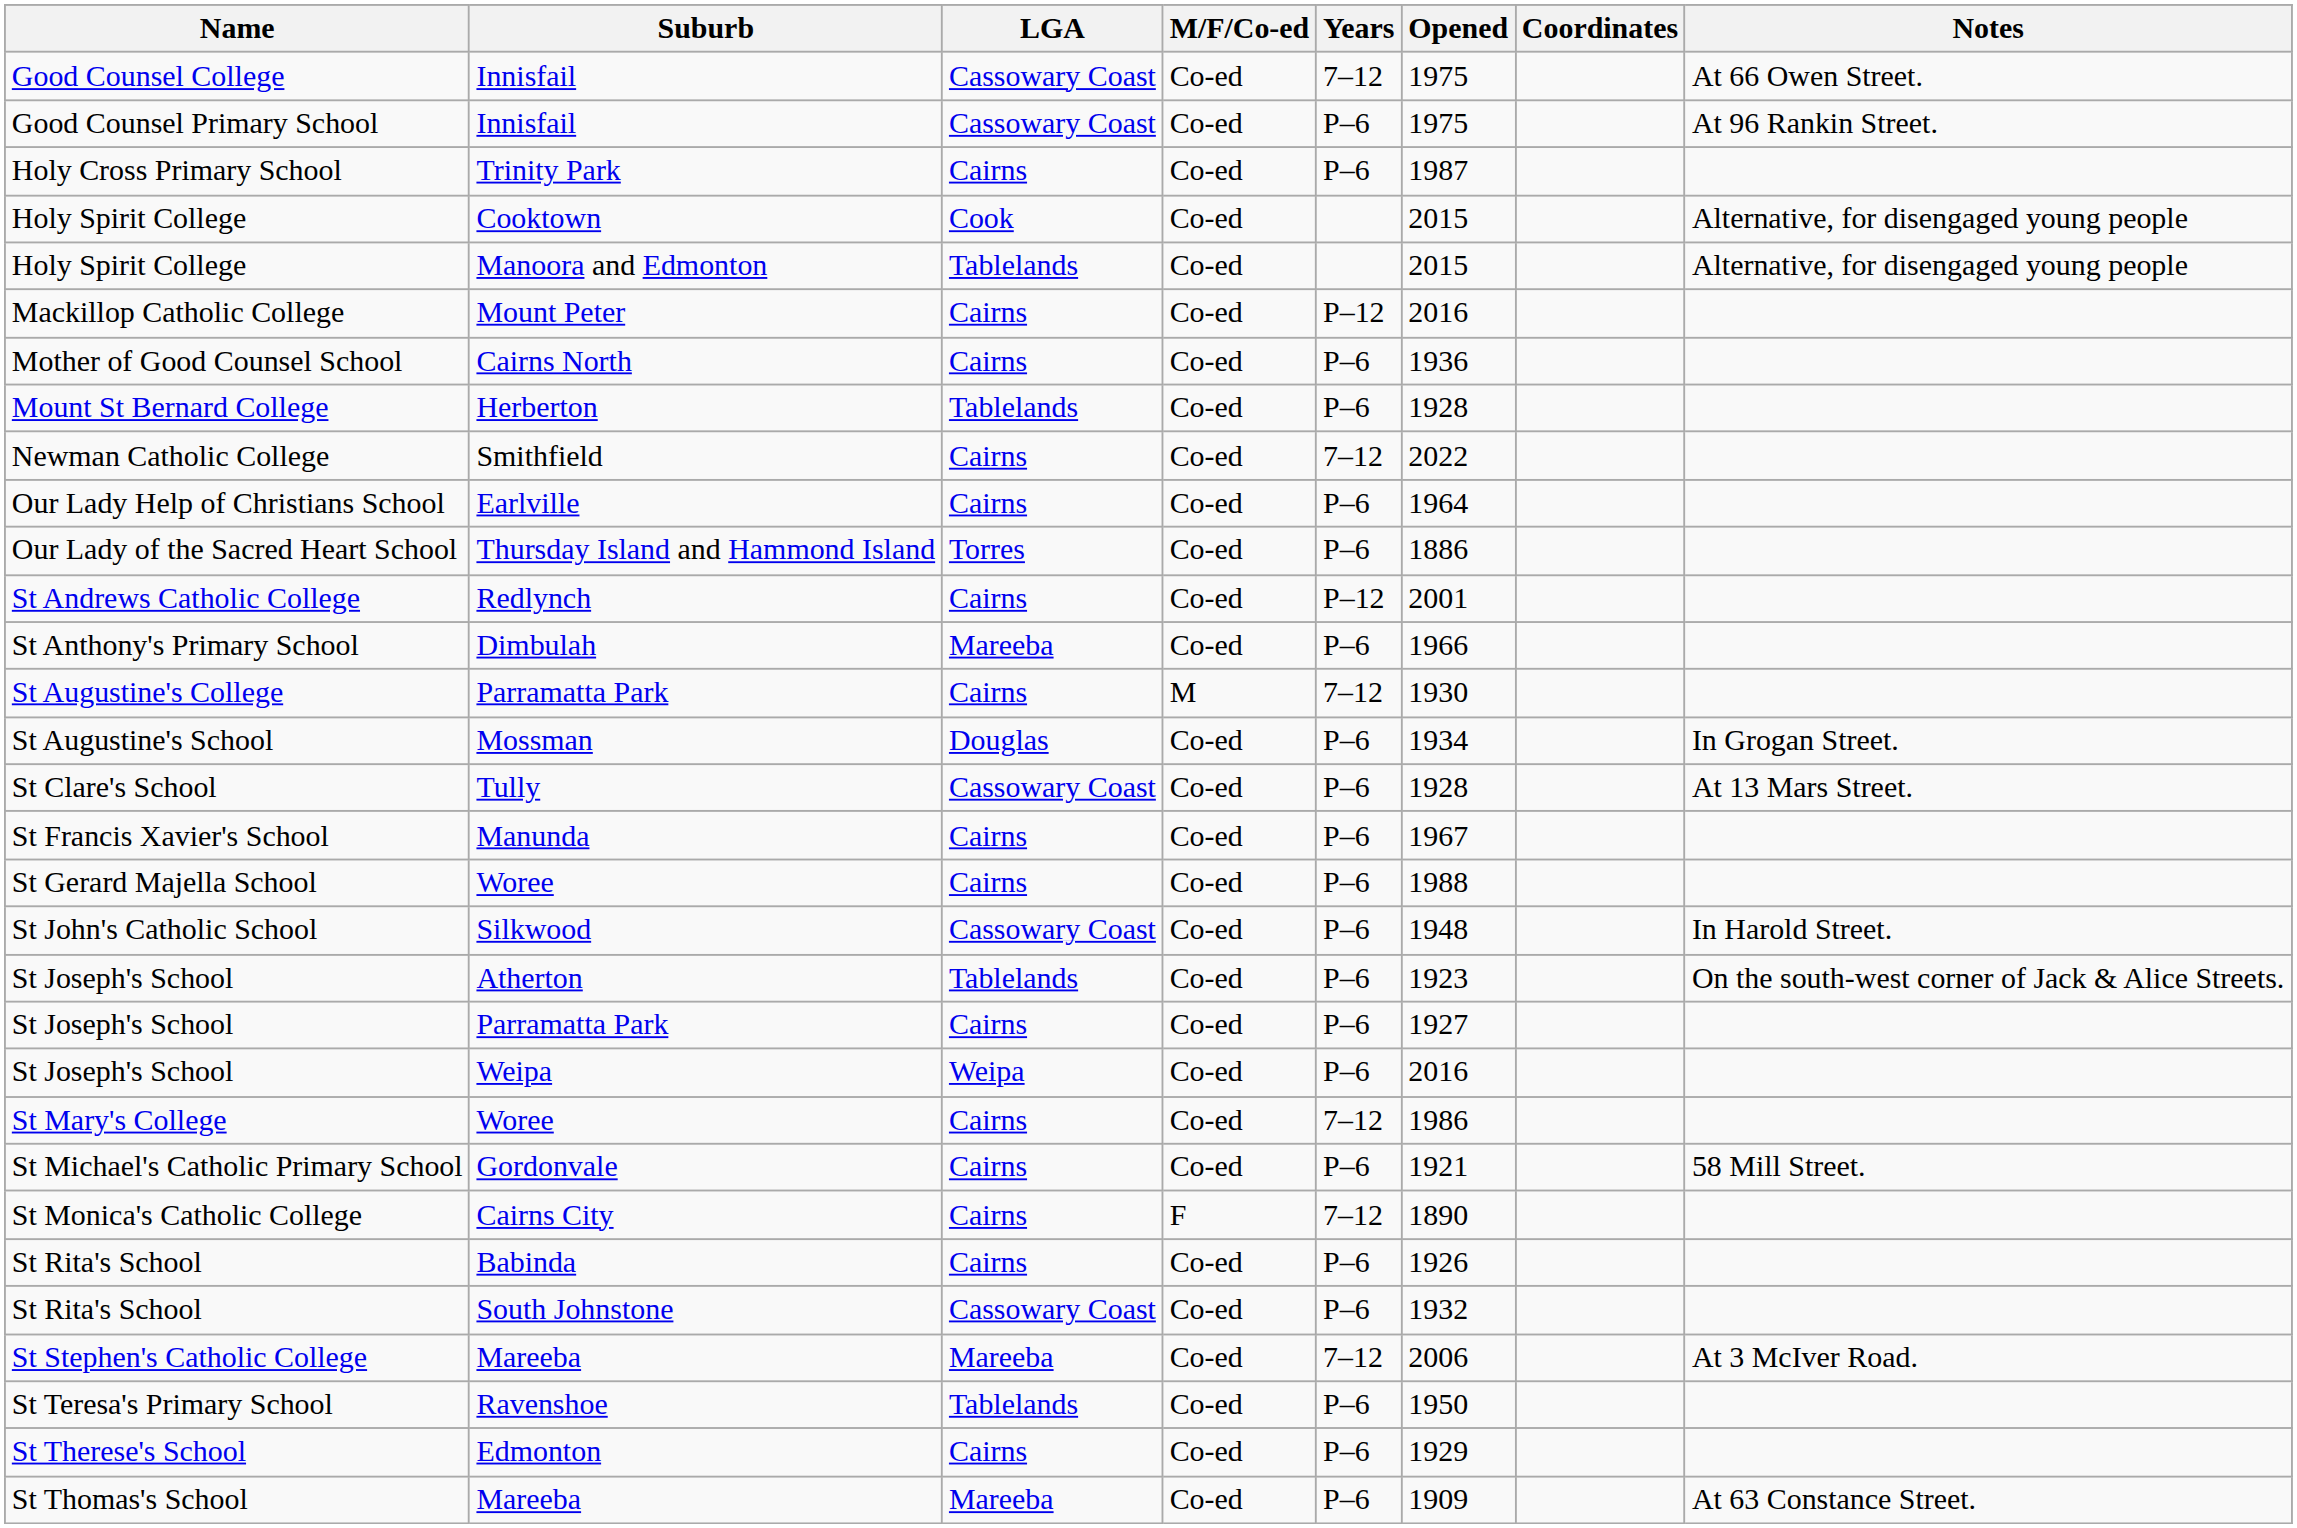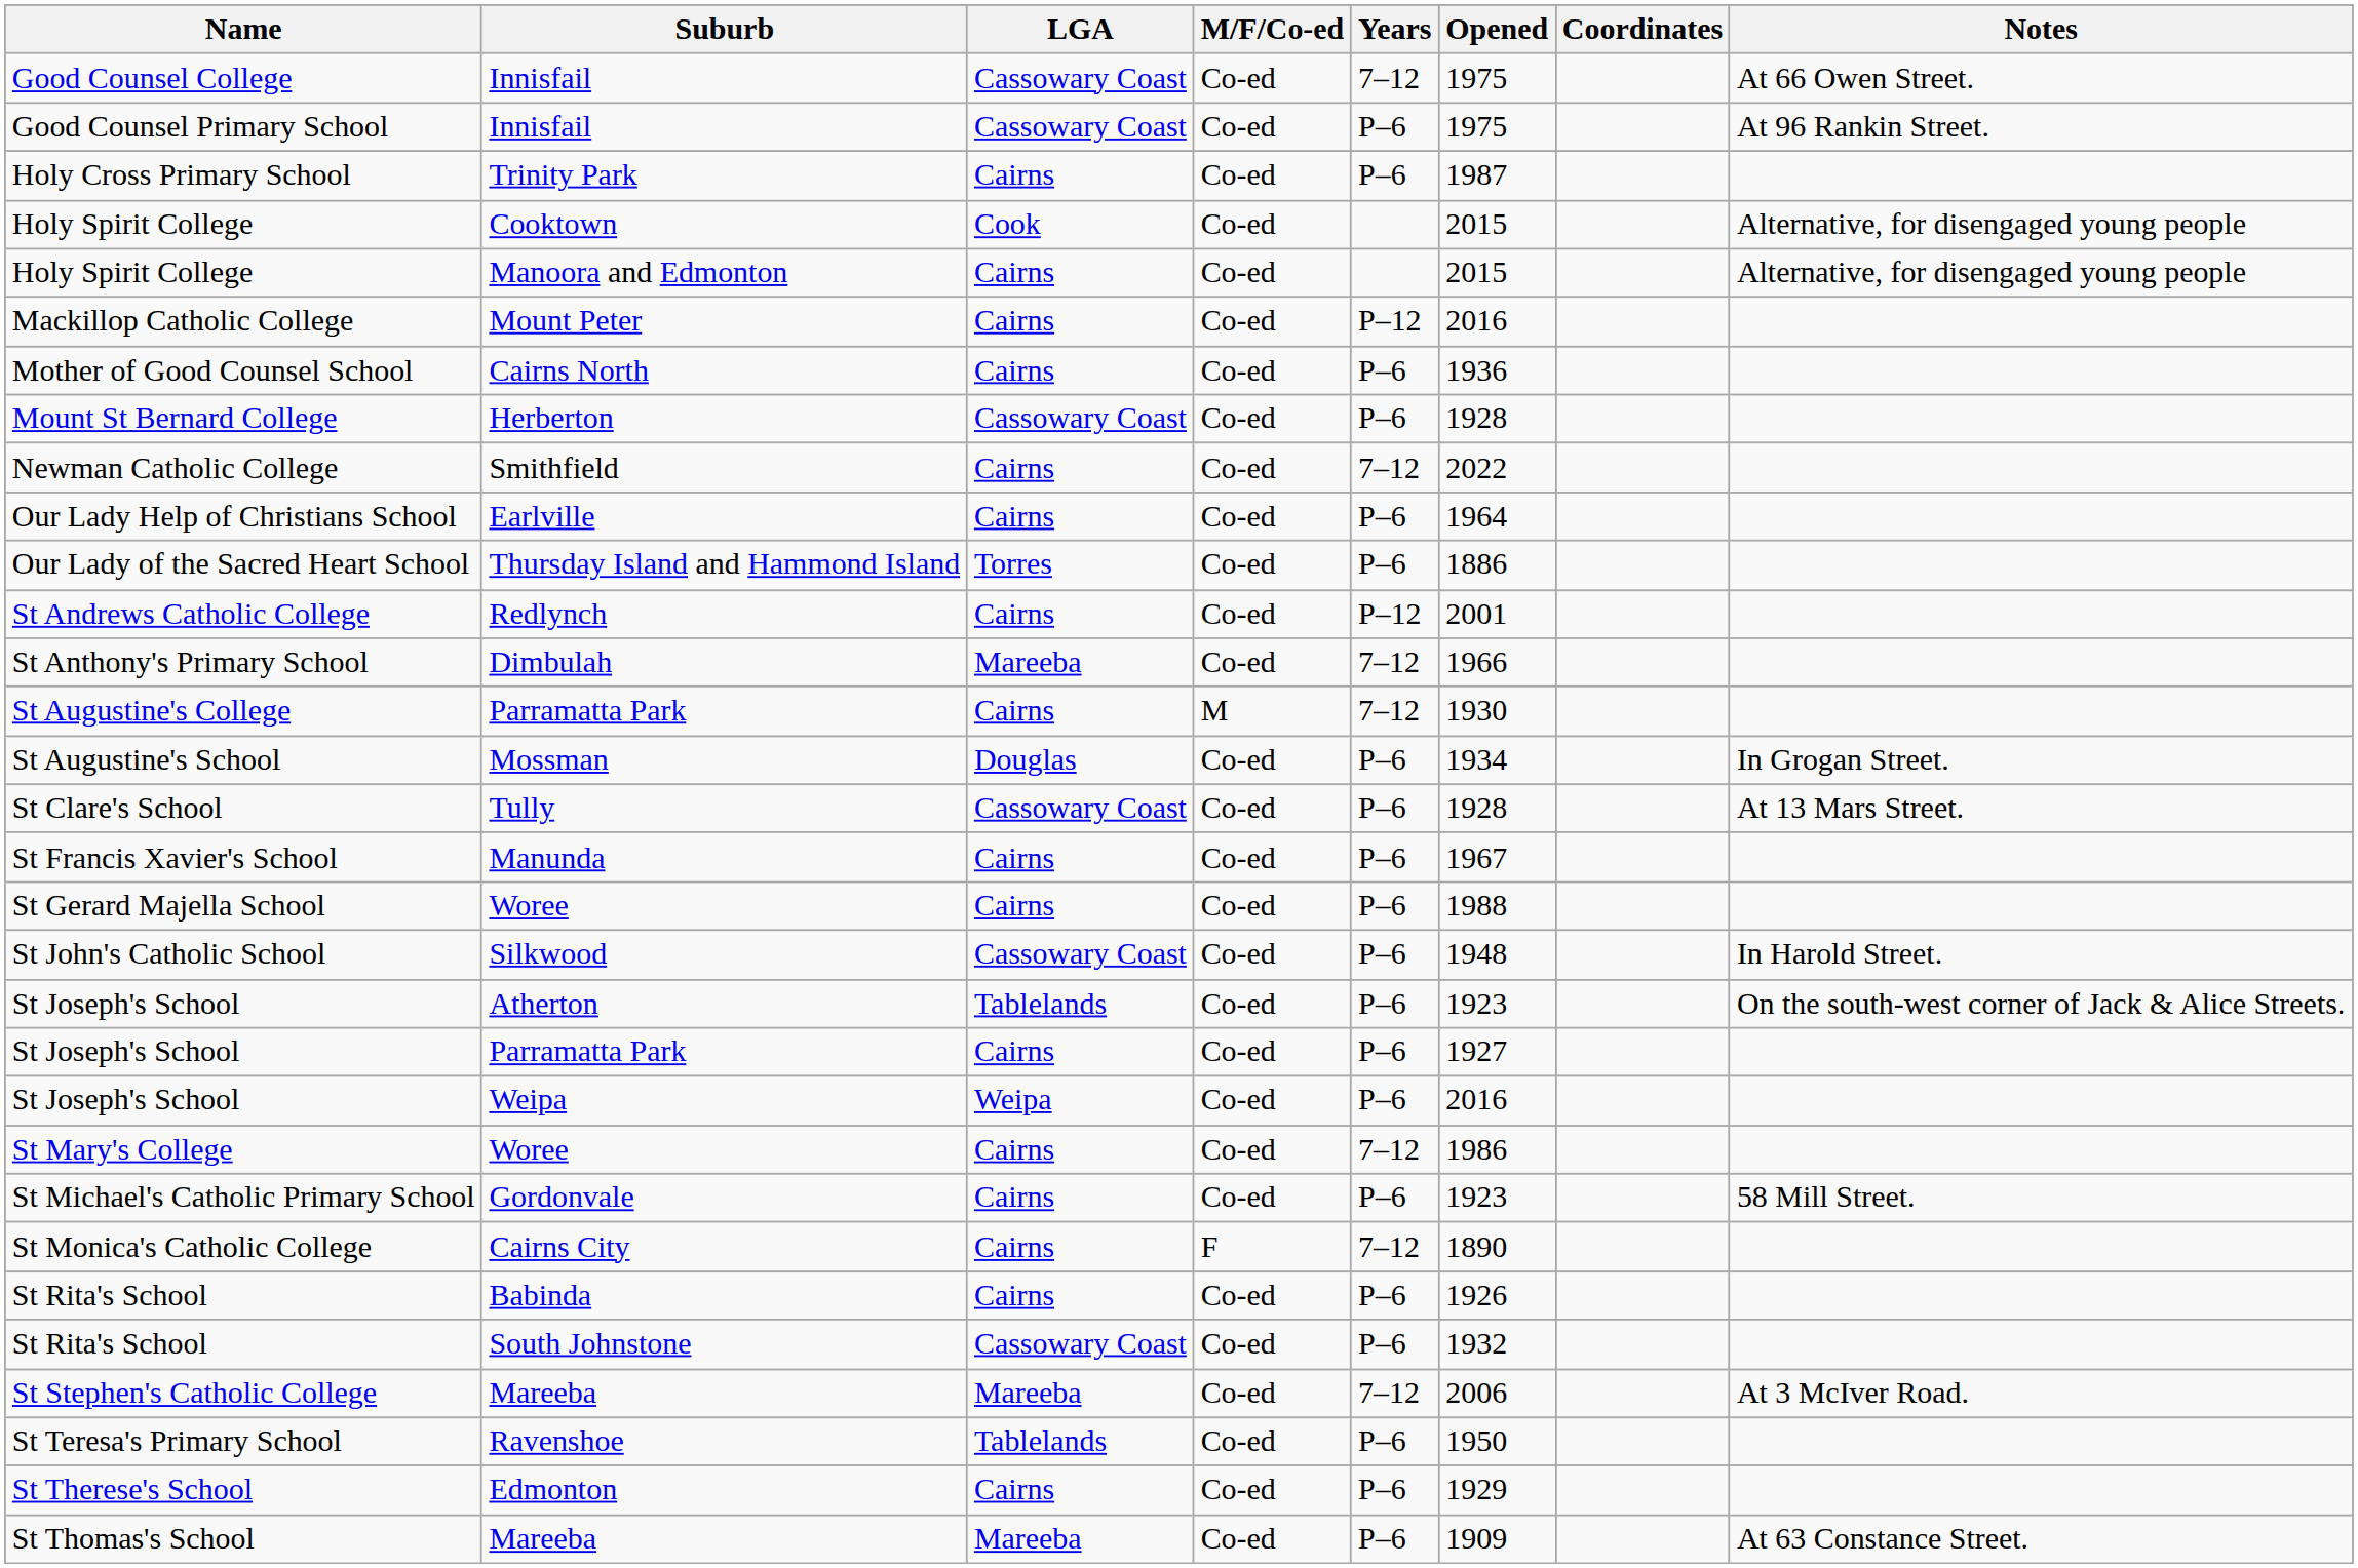Holy Spirit College / Manoora and Edmonton | LGA: Tablelands -> Cairns
Mount St Bernard College | LGA: Tablelands -> Cassowary Coast
St Anthony's Primary School | Years: P–6 -> 7–12
St Michael's Catholic Primary School | Opened: 1921 -> 1923
